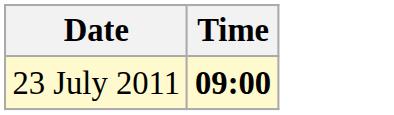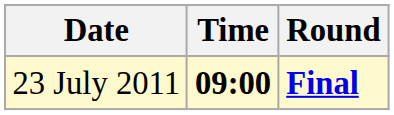+ column: Round | Final
